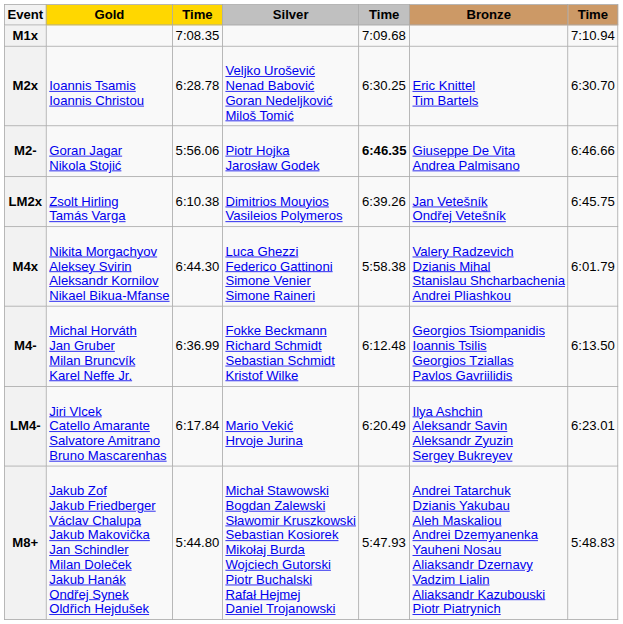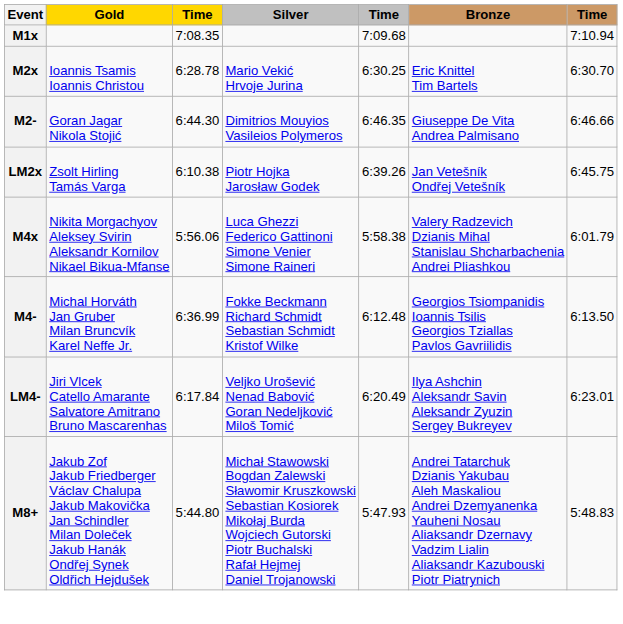M2x | Silver: Veljko Urošević Nenad Babović Goran Nedeljković Miloš Tomić -> Mario Vekić Hrvoje Jurina
M2- | column 3: 5:56.06 -> 6:44.30
M2- | Silver: Piotr Hojka Jarosław Godek -> Dimitrios Mouyios Vasileios Polymeros
M2- | column 5: bold -> normal
LM2x | Silver: Dimitrios Mouyios Vasileios Polymeros -> Piotr Hojka Jarosław Godek
M4x | column 3: 6:44.30 -> 5:56.06
LM4- | Silver: Mario Vekić Hrvoje Jurina -> Veljko Urošević Nenad Babović Goran Nedeljković Miloš Tomić
